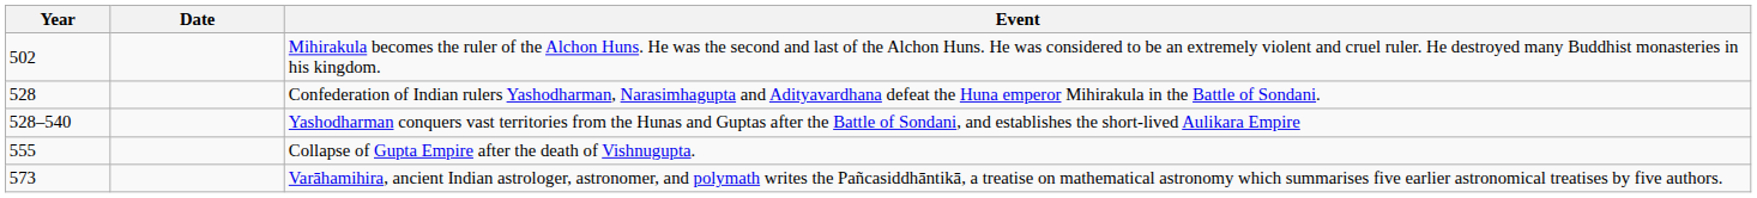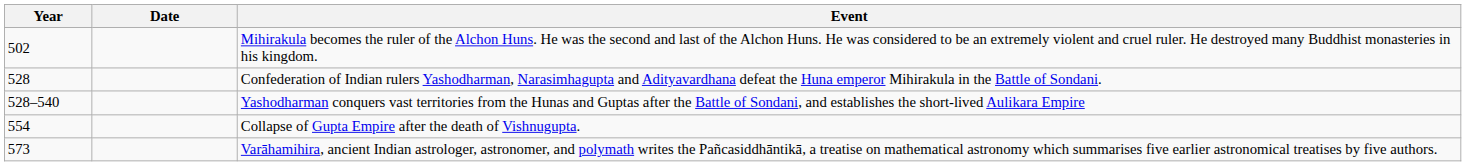Collapse of Gupta Empire after the death of Vishnugupta. | Year: 555 -> 554
